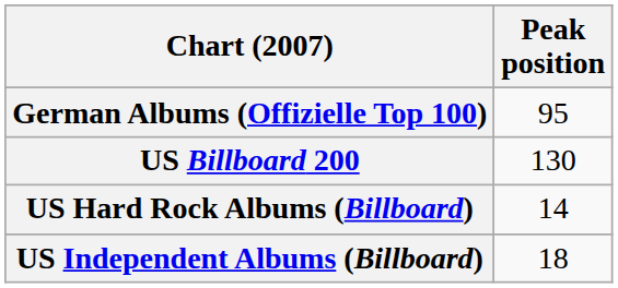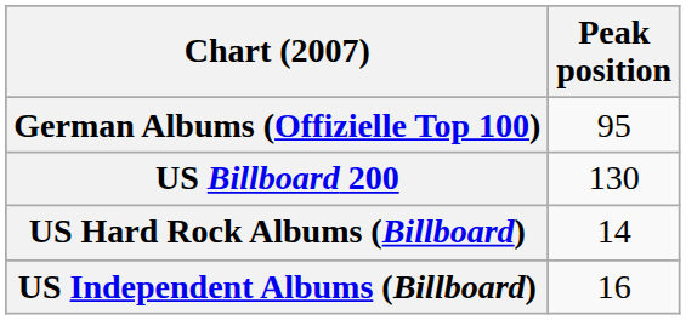US Independent Albums (Billboard) | Peak position: 18 -> 16
